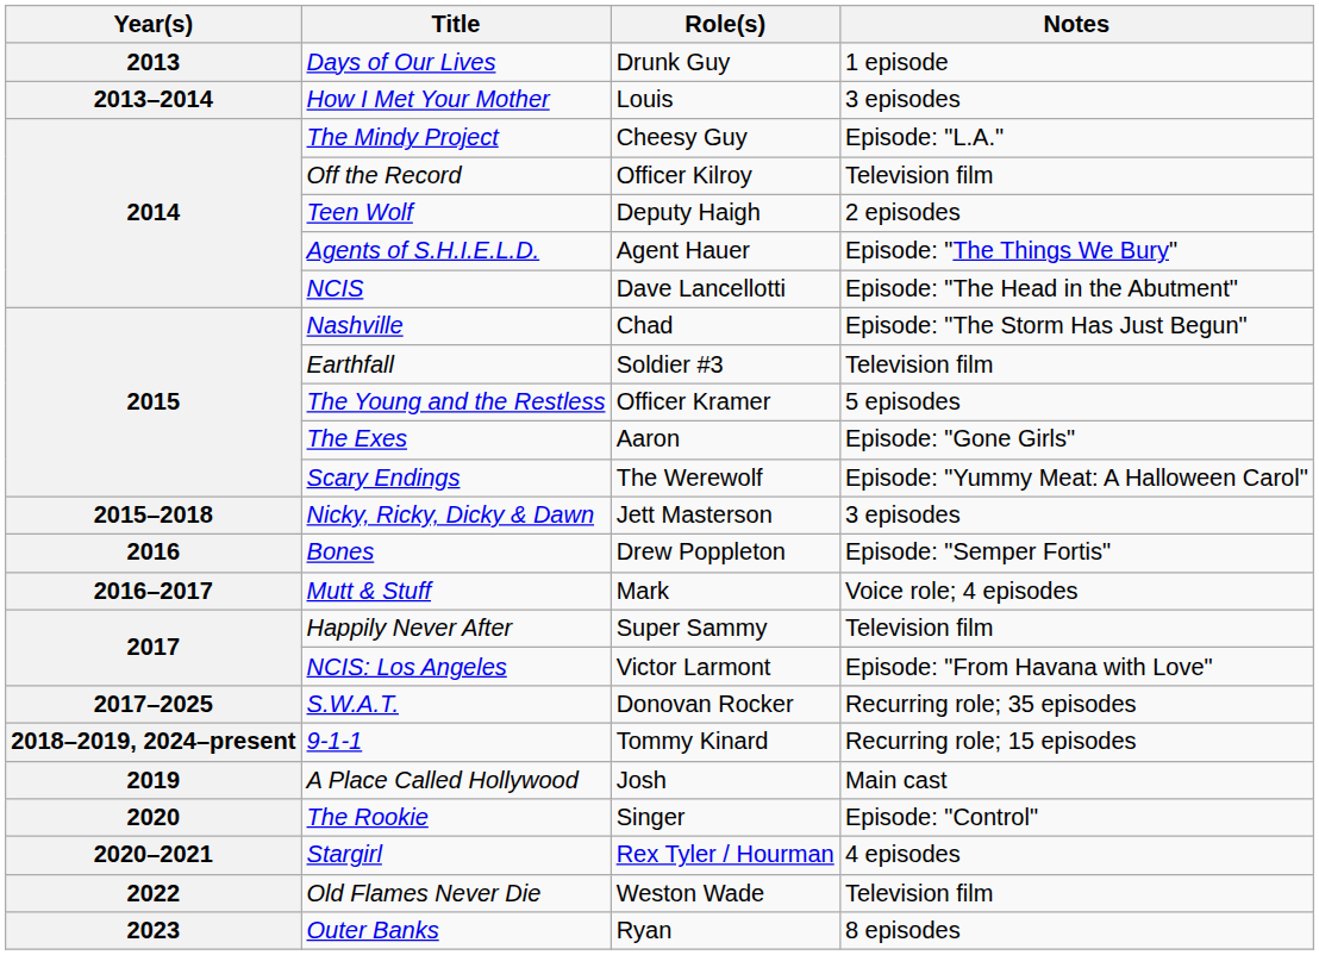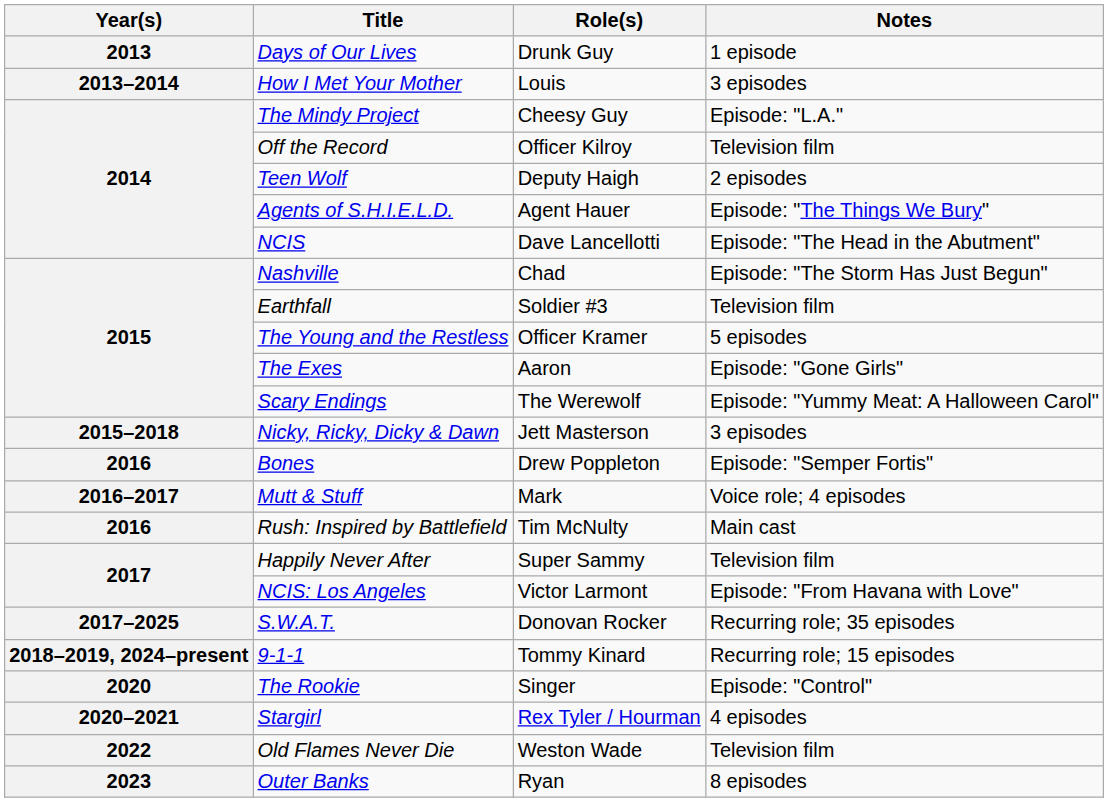+ row: 2016 | Rush: Inspired by Battlefield | Tim McNulty | Main cast
- row: 2019 | A Place Called Hollywood | Josh | Main cast
